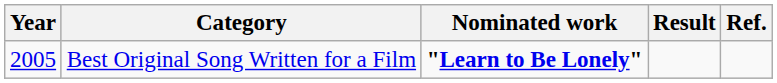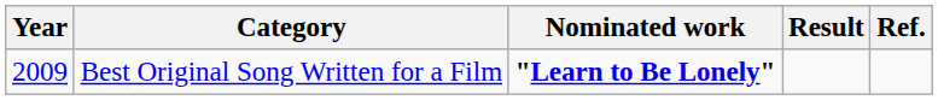Best Original Song Written for a Film | Year: 2005 -> 2009
